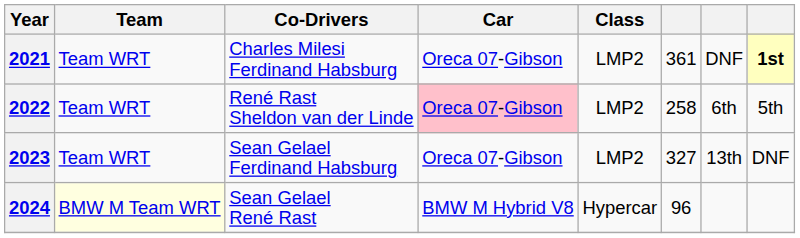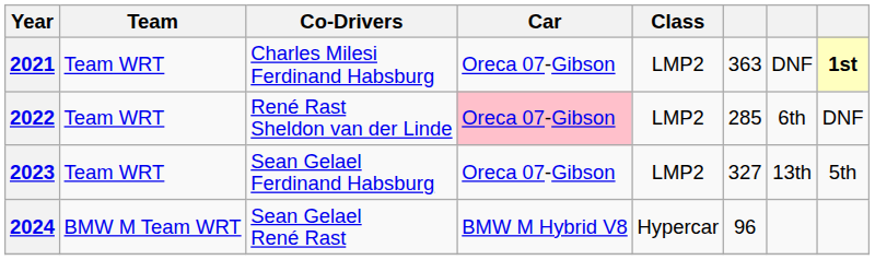2021 | column 6: 361 -> 363
2022 | column 6: 258 -> 285
2022 | column 8: 5th -> DNF
2023 | column 8: DNF -> 5th
2024 | Team: lightyellow background -> no background
